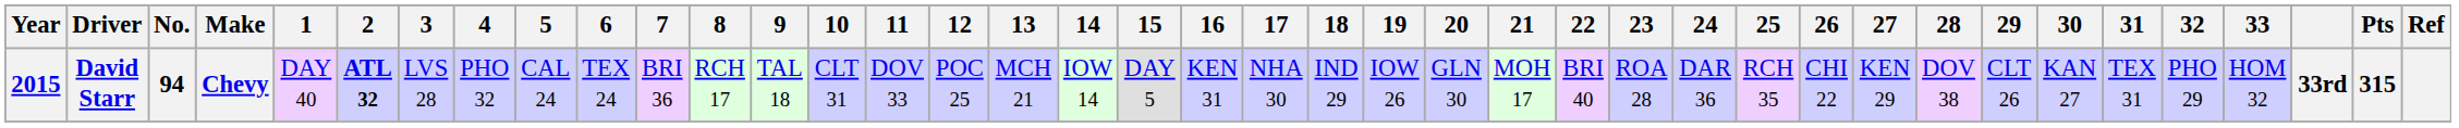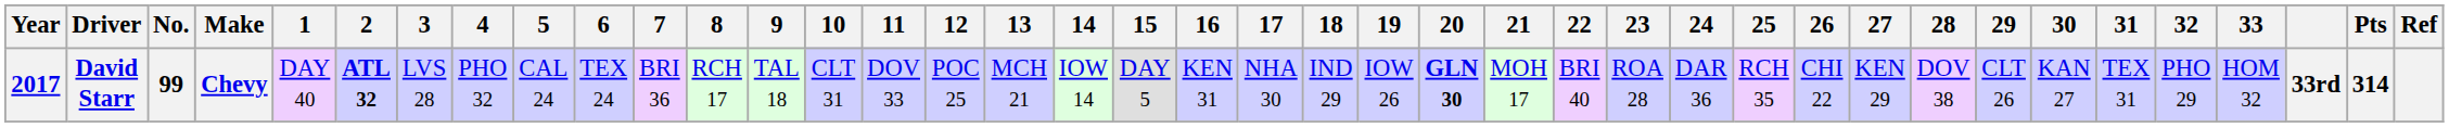David Starr | Year: 2015 -> 2017
David Starr | No.: 94 -> 99
David Starr | 20: normal -> bold
David Starr | Pts: 315 -> 314
